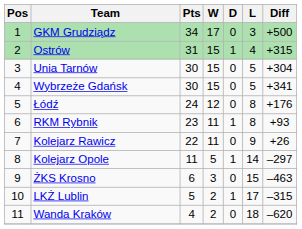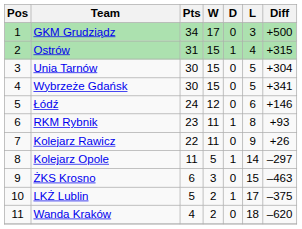Łódź | L: 8 -> 6
Łódź | Diff: +176 -> +146
LKŻ Lublin | Diff: –315 -> –375
